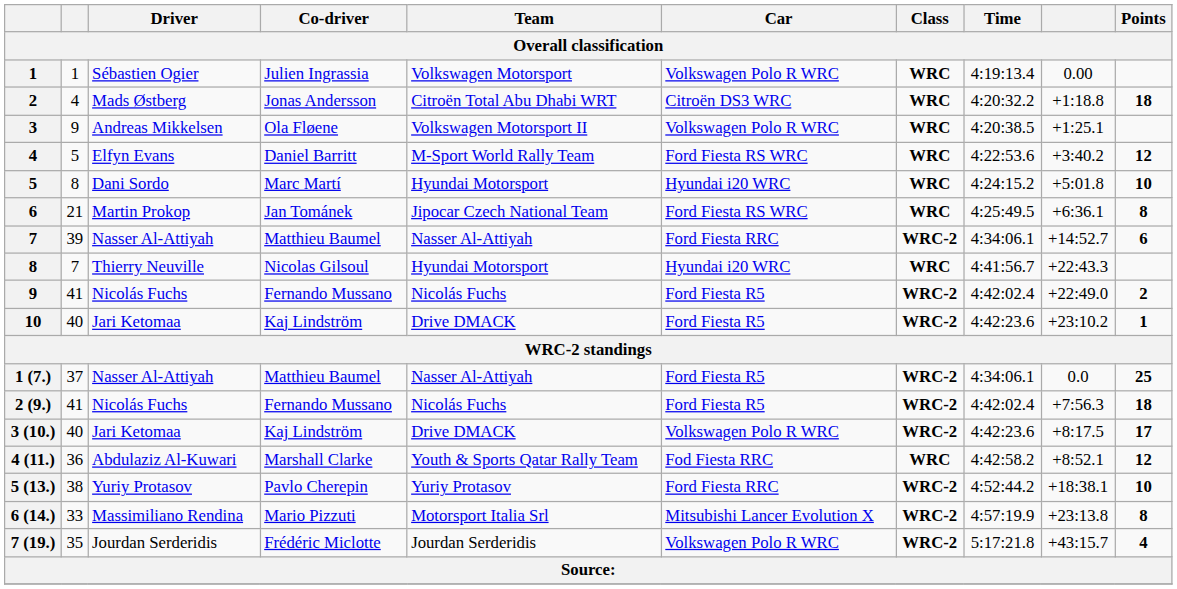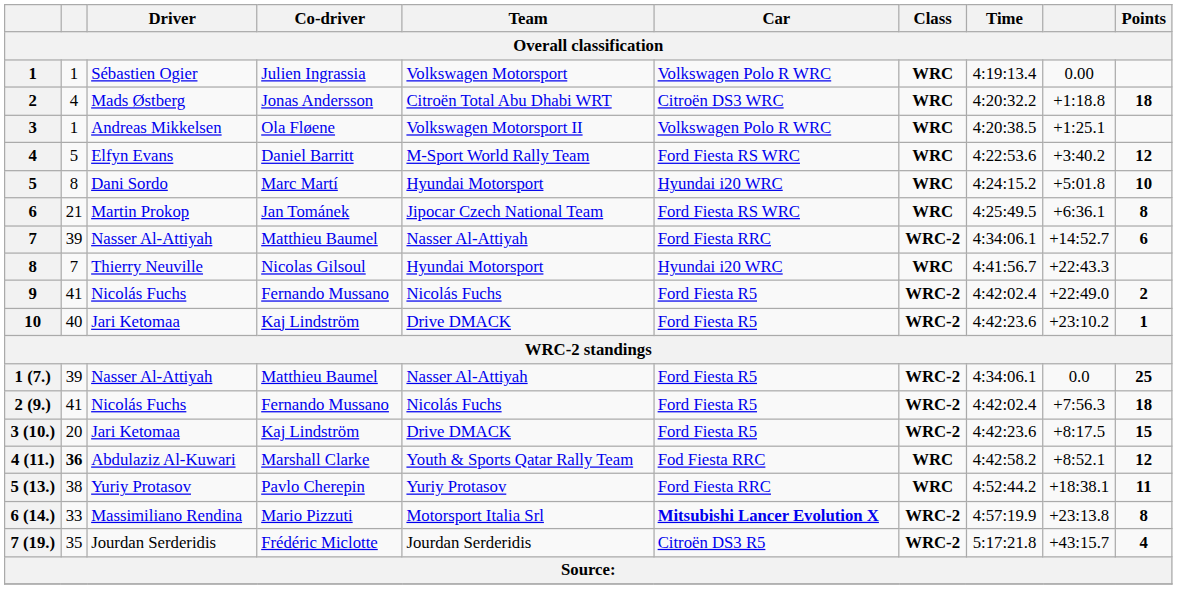3 | column 2: 9 -> 1
1 (7.) | column 2: 37 -> 39
3 (10.) | column 2: 40 -> 20
3 (10.) | Car: Volkswagen Polo R WRC -> Ford Fiesta R5
3 (10.) | Points: 17 -> 15
4 (11.) | column 2: normal -> bold
5 (13.) | Class: WRC-2 -> WRC
5 (13.) | Points: 10 -> 11
6 (14.) | Car: normal -> bold
7 (19.) | Car: Volkswagen Polo R WRC -> Citroën DS3 R5
